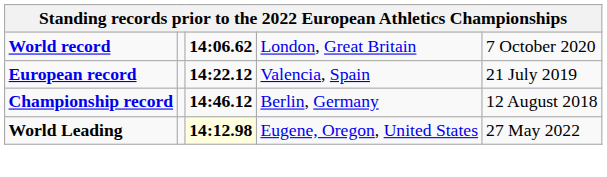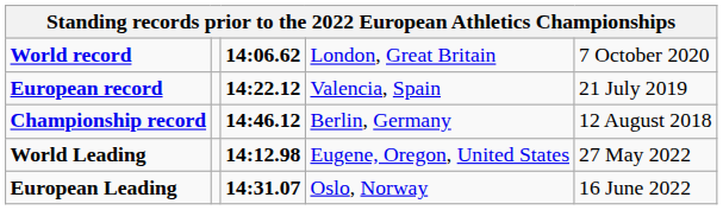World Leading | column 3: lightyellow background -> no background
+ row: European Leading | 14:31.07 | Oslo, Norway | 16 June 2022
